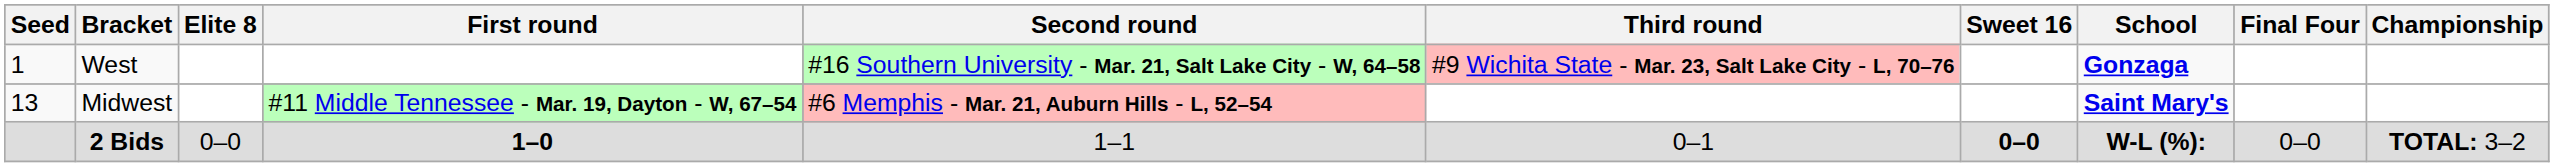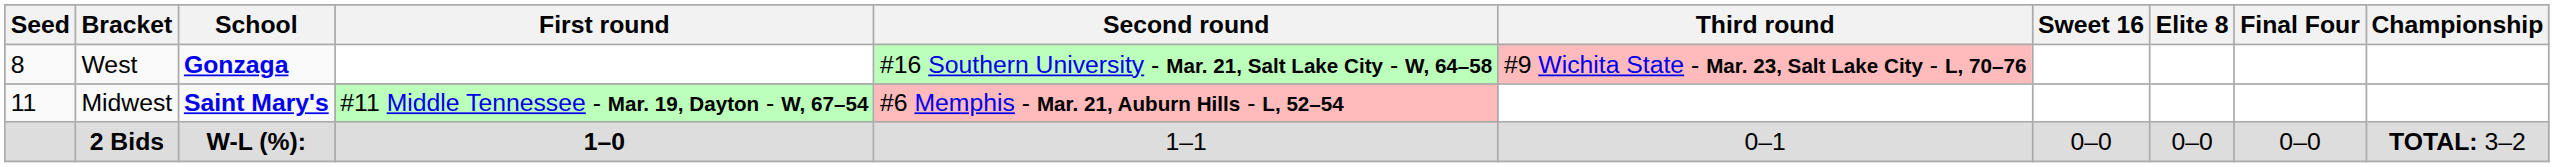columns swapped: School <-> Elite 8
West | Seed: 1 -> 8
Midwest | Seed: 13 -> 11
2 Bids | Sweet 16: bold -> normal
